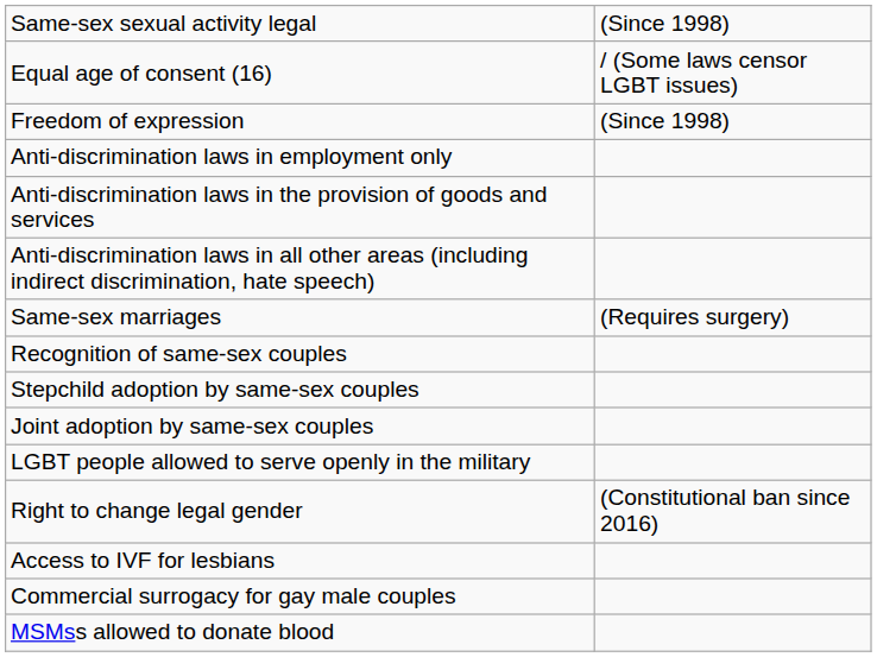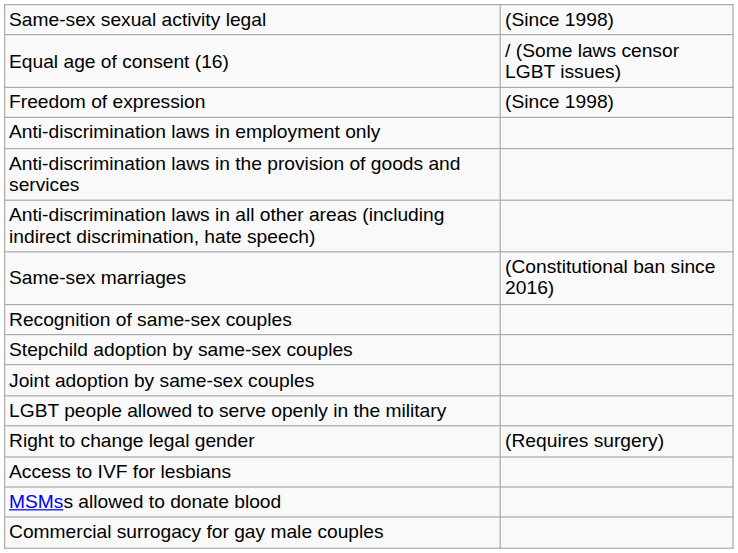Same-sex marriages | column 2: (Requires surgery) -> (Constitutional ban since 2016)
Right to change legal gender | column 2: (Constitutional ban since 2016) -> (Requires surgery)
rows swapped: Commercial surrogacy for gay male couples <-> MSMss allowed to donate blood
